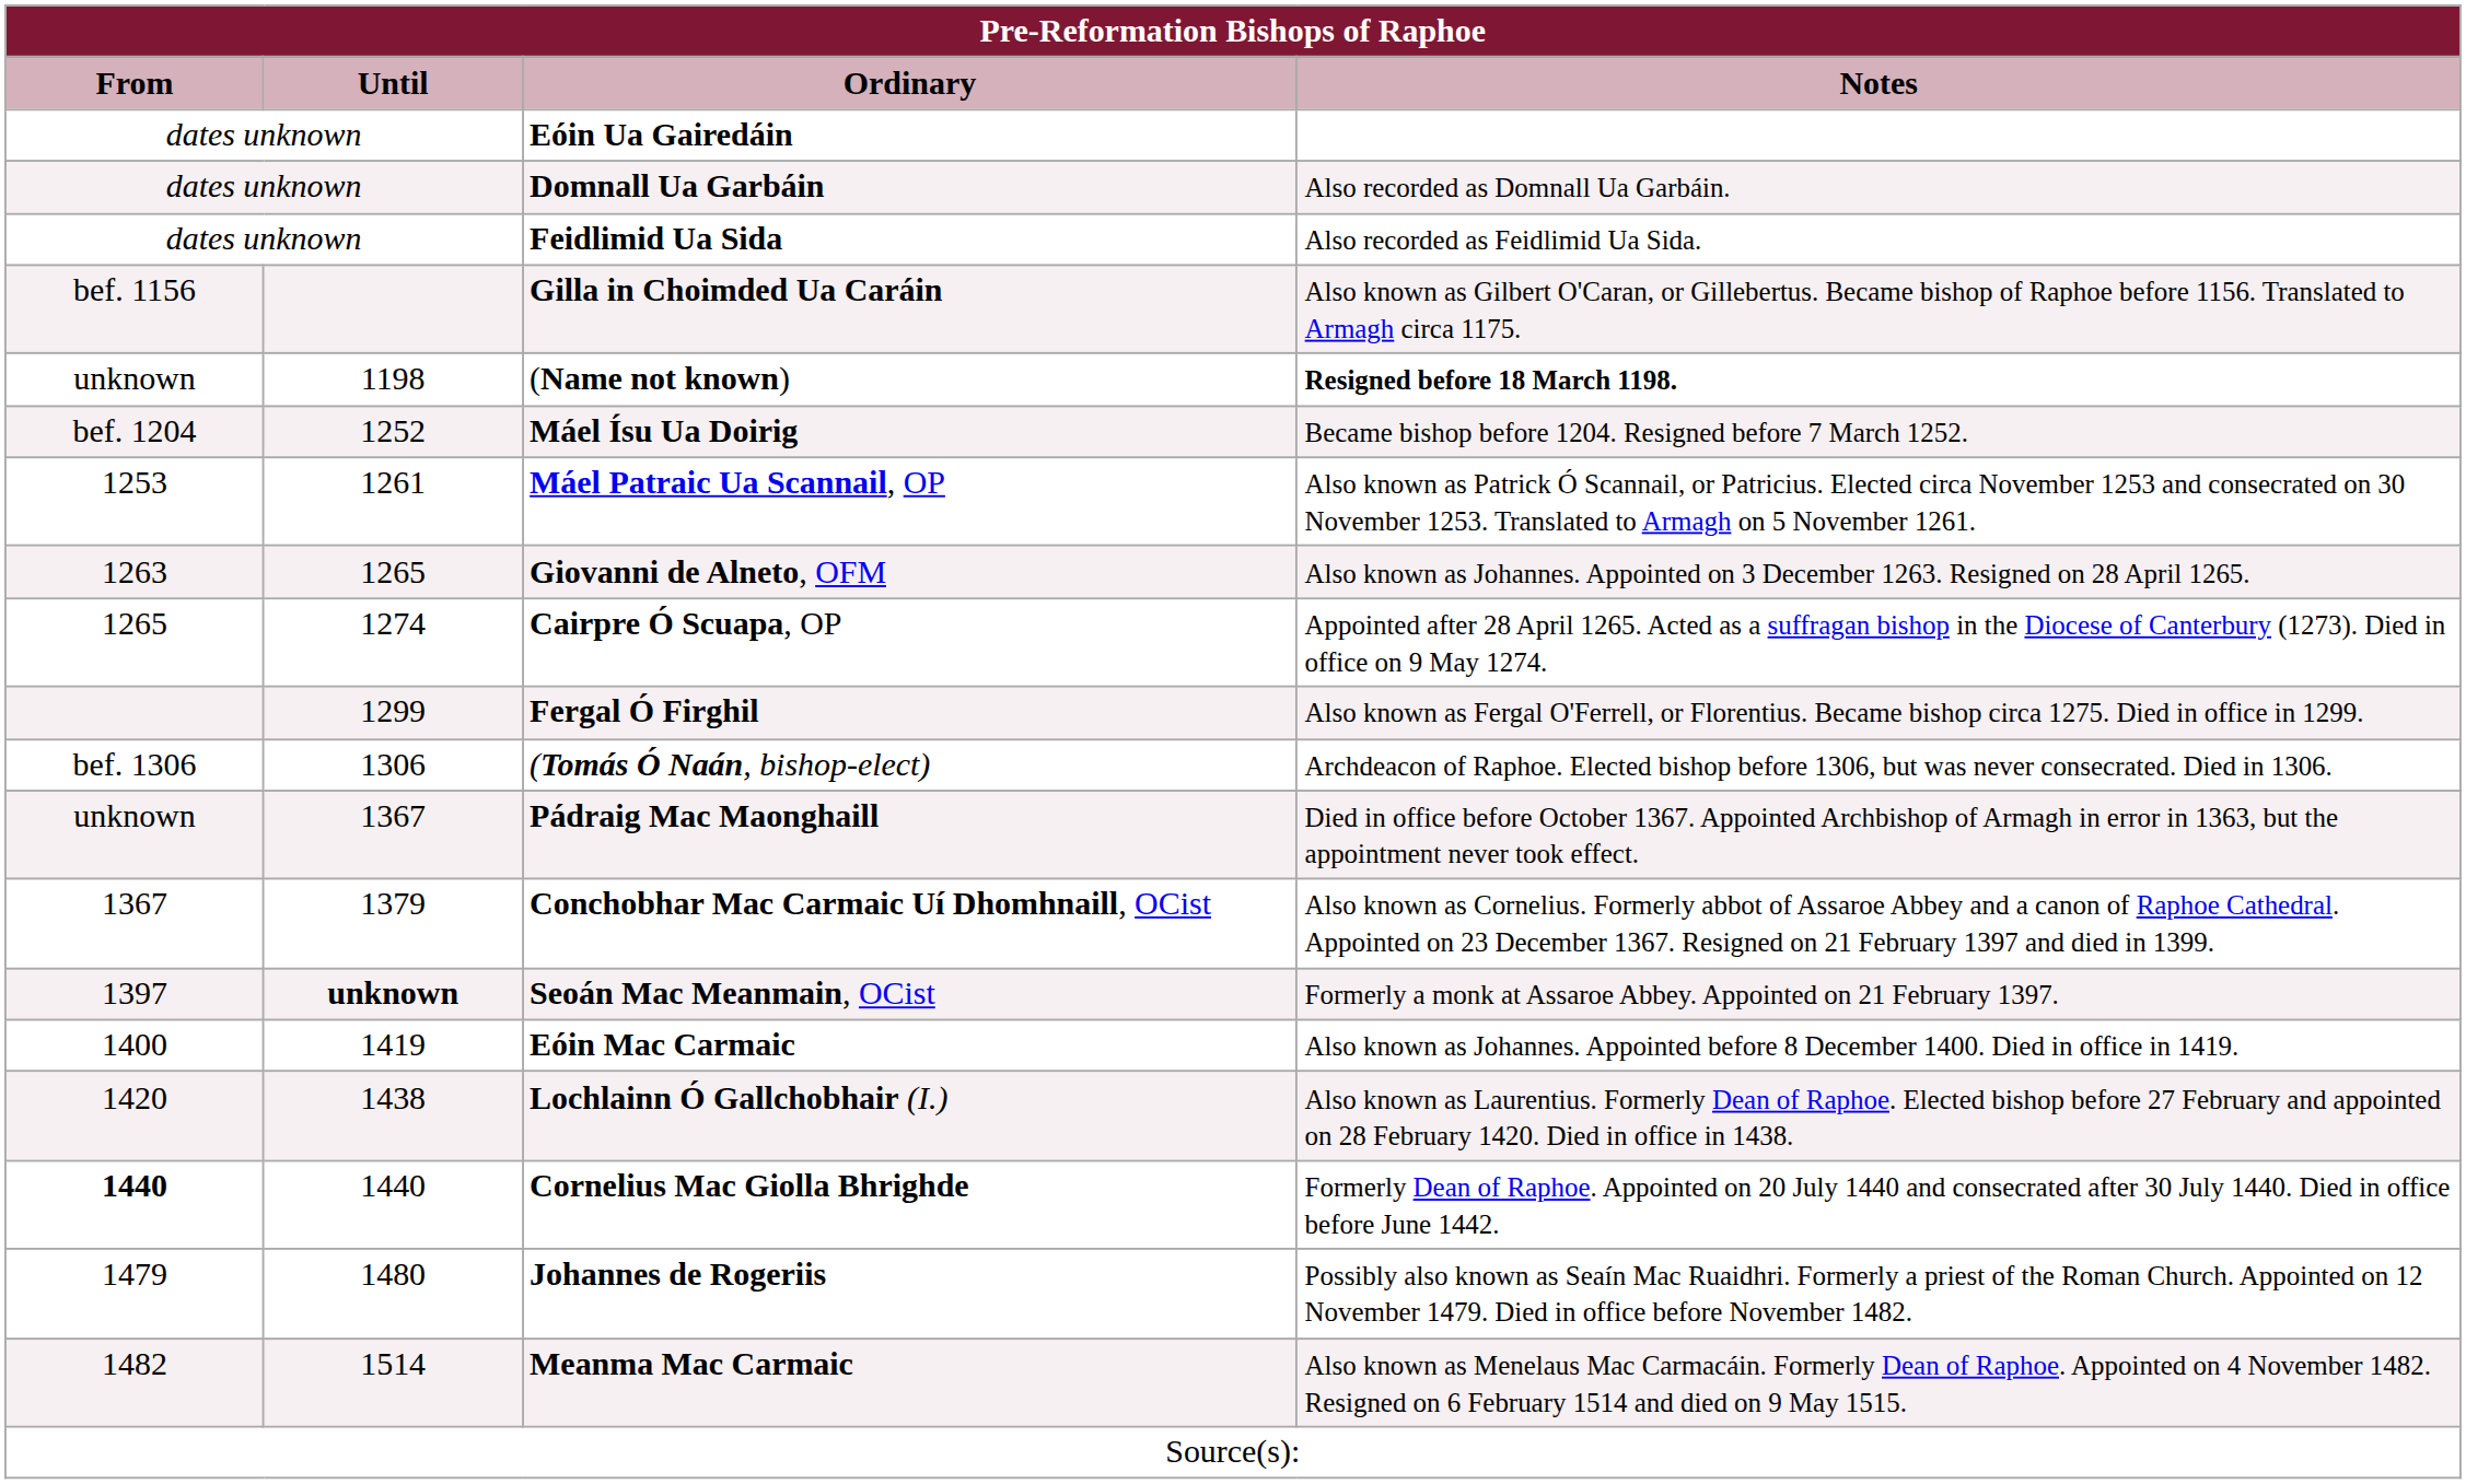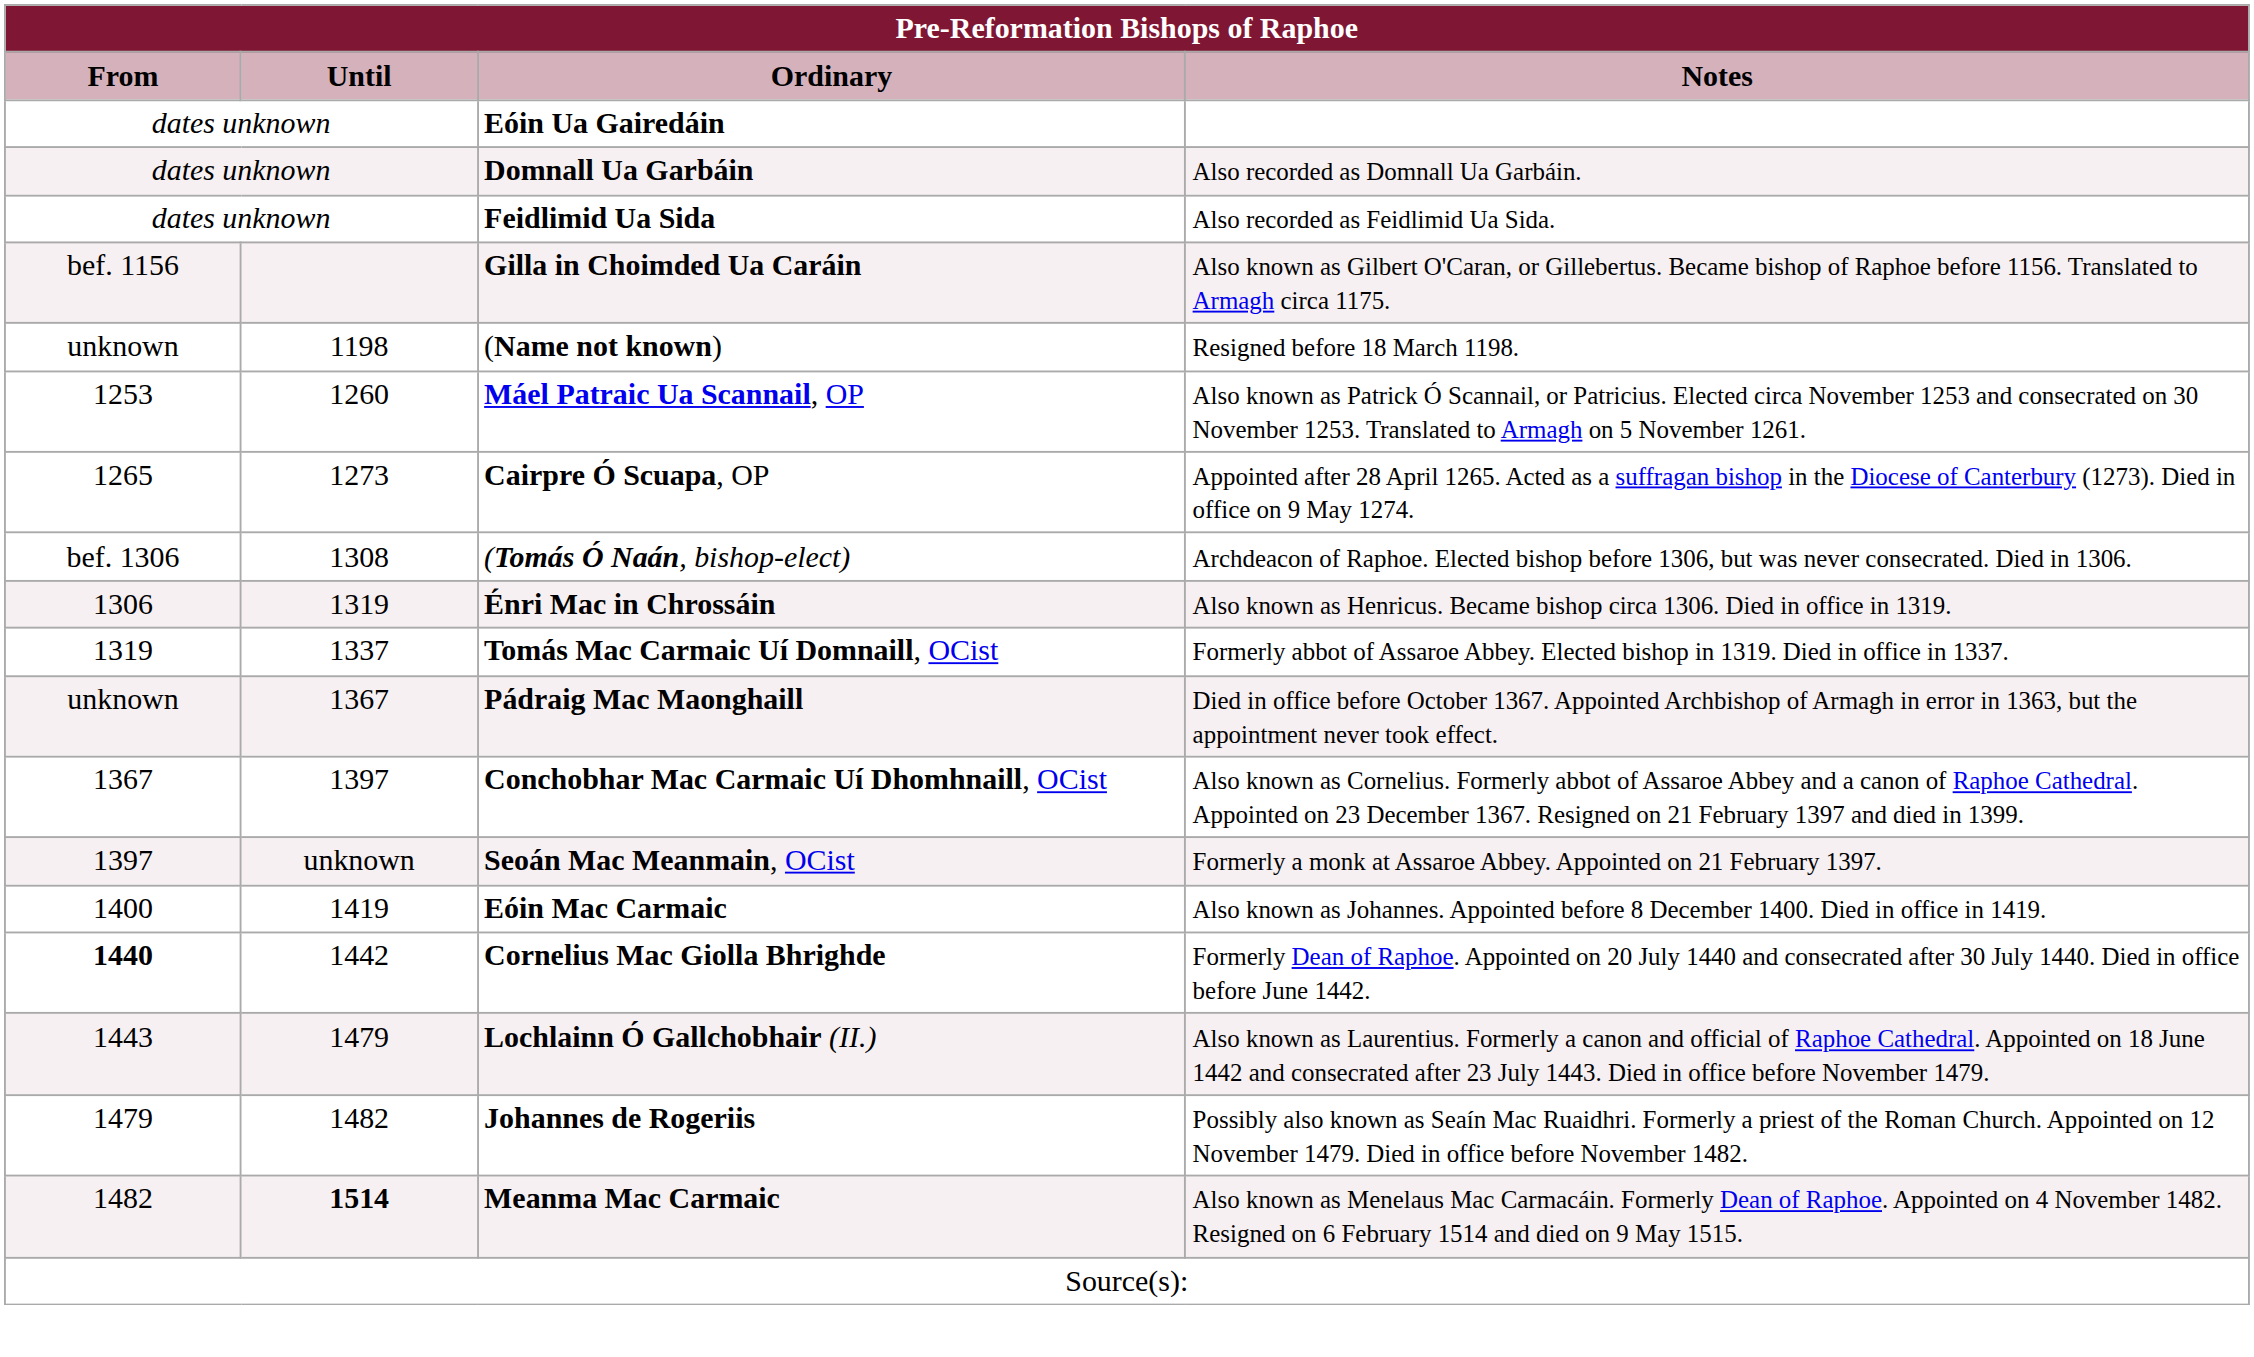(Name not known) | Notes: bold -> normal
- row: bef. 1204 | 1252 | Máel Ísu Ua Doirig | Became bishop before 1204. Resigned before 7 March 1252.
Máel Patraic Ua Scannail, OP | Until: 1261 -> 1260
- row: 1263 | 1265 | Giovanni de Alneto, OFM | Also known as Johannes. Appointed on 3 December 1263. Resigned on 28 April 1265.
Cairpre Ó Scuapa, OP | Until: 1274 -> 1273
- row: 1299 | Fergal Ó Firghil | Also known as Fergal O'Ferrell, or Florentius. Became bishop circa 1275. Died in office in 1299.
(Tomás Ó Naán, bishop-elect) | Until: 1306 -> 1308
+ row: 1306 | 1319 | Énri Mac in Chrossáin | Also known as Henricus. Became bishop circa 1306. Died in office in 1319.
+ row: 1319 | 1337 | Tomás Mac Carmaic Uí Domnaill, OCist | Formerly abbot of Assaroe Abbey. Elected bishop in 1319. Died in office in 1337.
Conchobhar Mac Carmaic Uí Dhomhnaill, OCist | Until: 1379 -> 1397
Seoán Mac Meanmain, OCist | Until: bold -> normal
- row: 1420 | 1438 | Lochlainn Ó Gallchobhair (I.) | Also known as Laurentius. Formerly Dean of Raphoe. Elected bishop before 27 February and appointed on 28 February 1420. Died in office in 1438.
Cornelius Mac Giolla Bhrighde | Until: 1440 -> 1442
+ row: 1443 | 1479 | Lochlainn Ó Gallchobhair (II.) | Also known as Laurentius. Formerly a canon and official of Raphoe Cathedral. Appointed on 18 June 1442 and consecrated after 23 July 1443. Died in office before November 1479.
Johannes de Rogeriis | Until: 1480 -> 1482
Meanma Mac Carmaic | Until: normal -> bold
